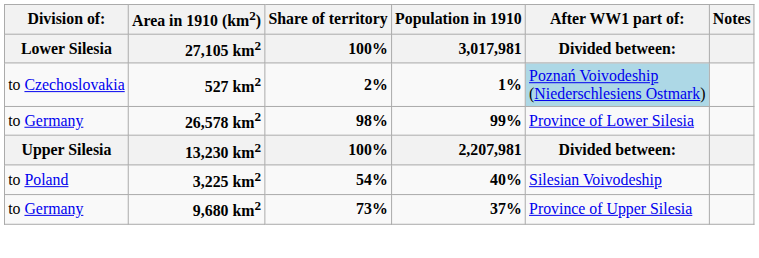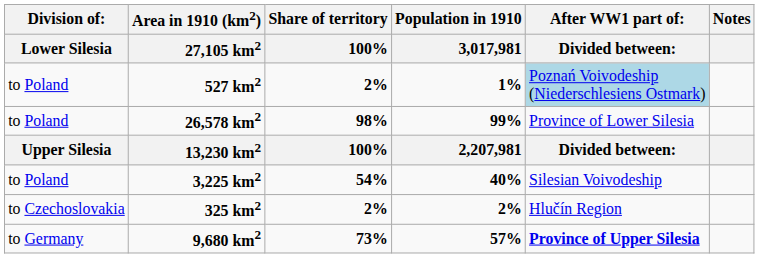527 km2 | column 1: to Czechoslovakia -> to Poland
26,578 km2 | column 1: to Germany -> to Poland
+ row: to Czechoslovakia | 325 km2 | 2% | 2% | Hlučín Region
9,680 km2 | Population in 1910 / 3,017,981: 37% -> 57%
9,680 km2 | column 5: normal -> bold
